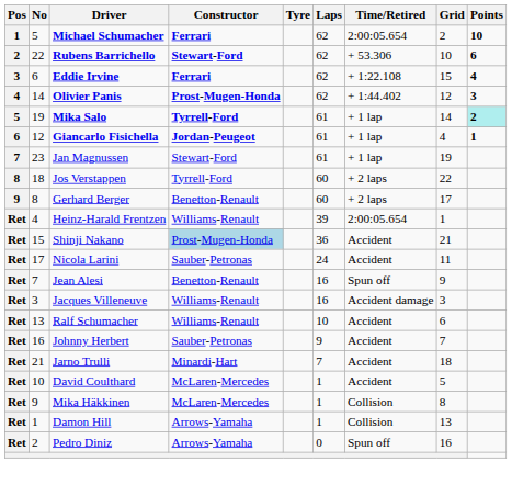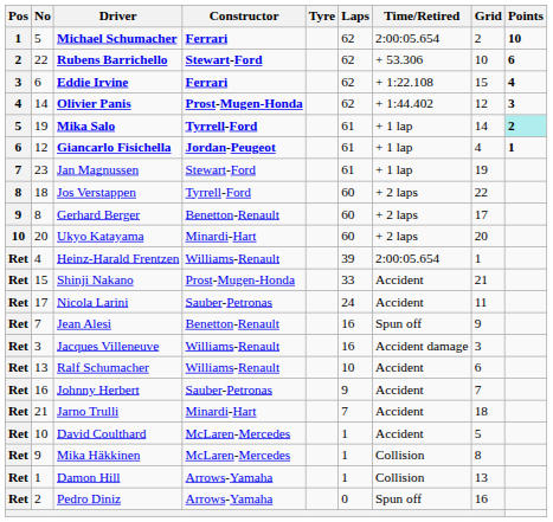+ row: 10 | 20 | Ukyo Katayama | Minardi-Hart | 60 | + 2 laps | 20
Shinji Nakano | Constructor: lightblue background -> no background
Shinji Nakano | Laps: 36 -> 33
